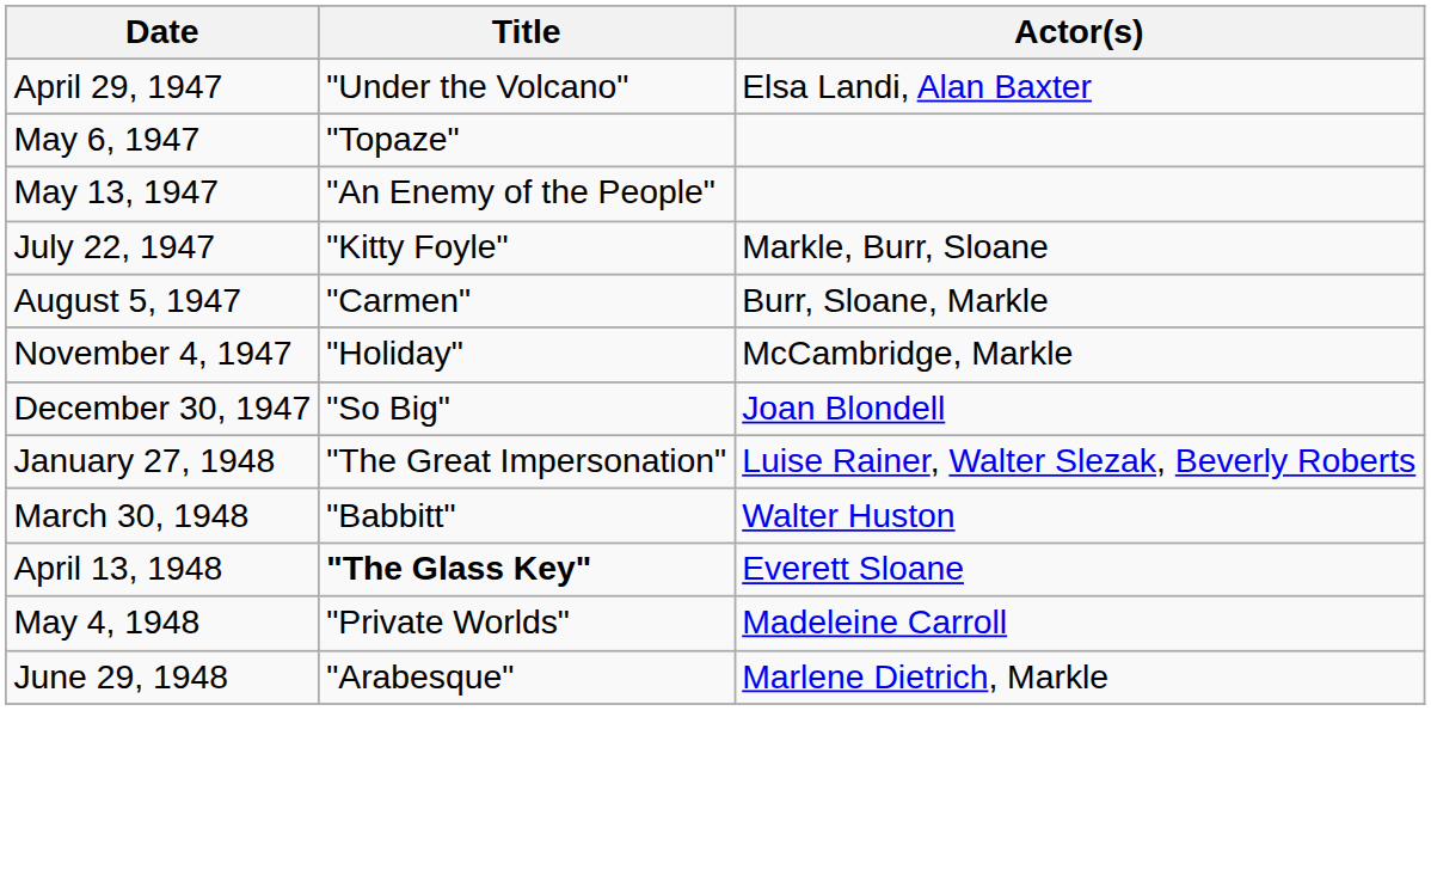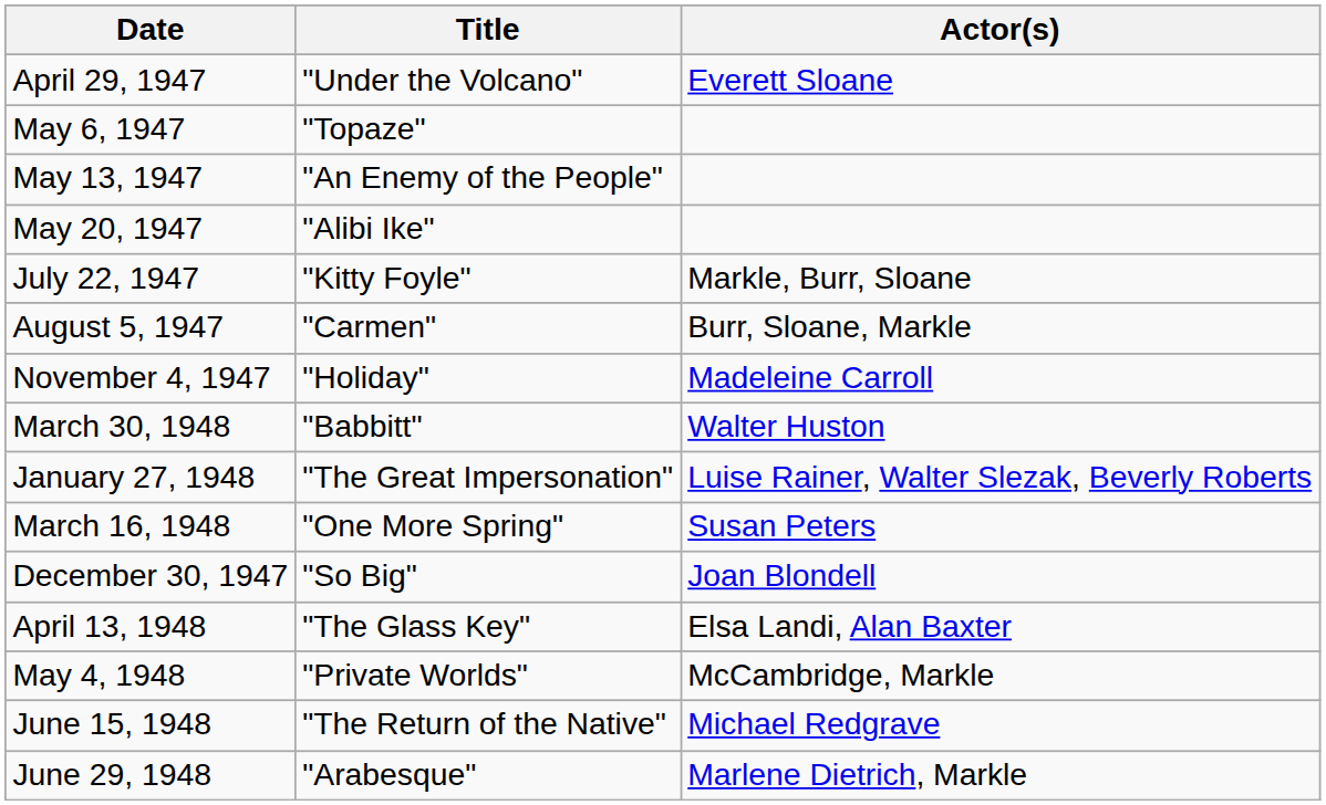April 29, 1947 | Actor(s): Elsa Landi, Alan Baxter -> Everett Sloane
+ row: May 20, 1947 | "Alibi Ike"
November 4, 1947 | Actor(s): McCambridge, Markle -> Madeleine Carroll
rows swapped: December 30, 1947 <-> March 30, 1948
+ row: March 16, 1948 | "One More Spring" | Susan Peters
April 13, 1948 | Title: bold -> normal
April 13, 1948 | Actor(s): Everett Sloane -> Elsa Landi, Alan Baxter
May 4, 1948 | Actor(s): Madeleine Carroll -> McCambridge, Markle
+ row: June 15, 1948 | "The Return of the Native" | Michael Redgrave
